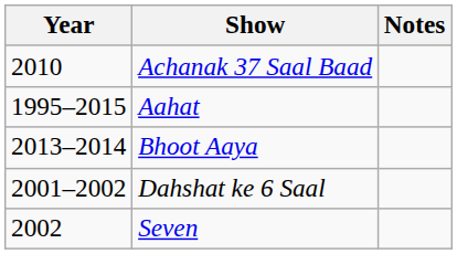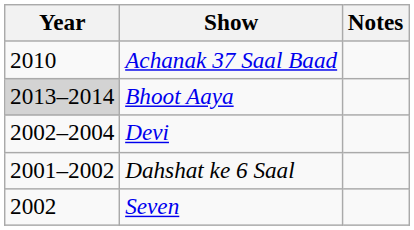- row: 1995–2015 | Aahat
Bhoot Aaya | Year: no background -> lightgrey background
+ row: 2002–2004 | Devi
